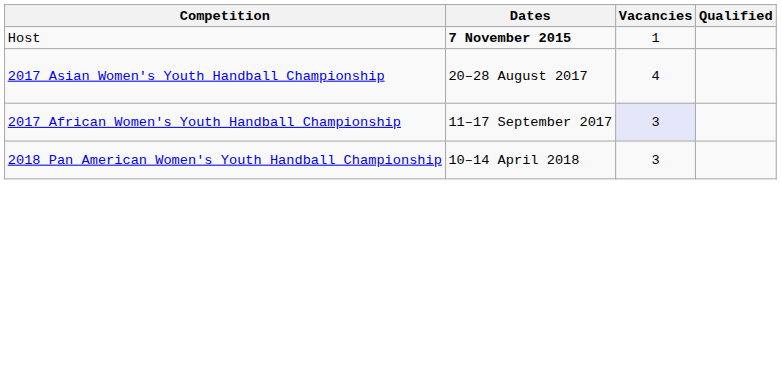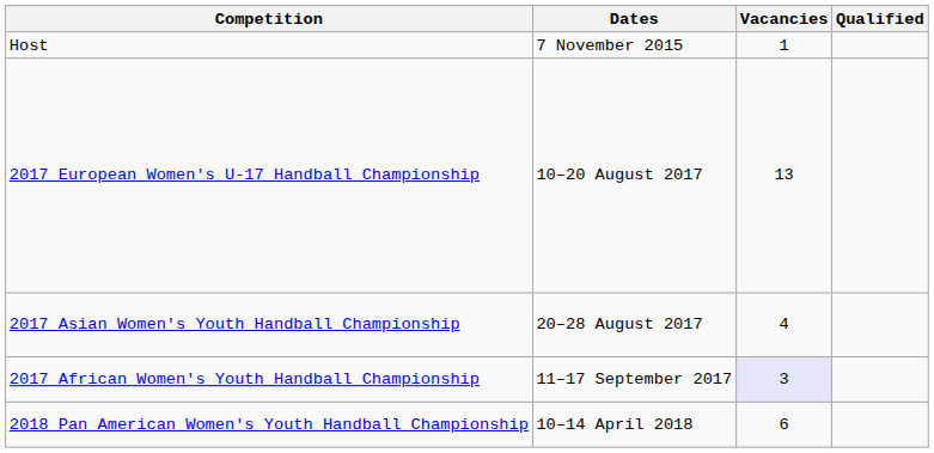Host | Dates: bold -> normal
+ row: 2017 European Women's U-17 Handball Championship | 10–20 August 2017 | 13
2018 Pan American Women's Youth Handball Championship | Vacancies: 3 -> 6
